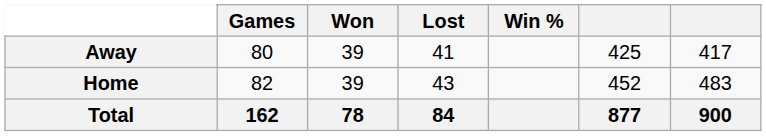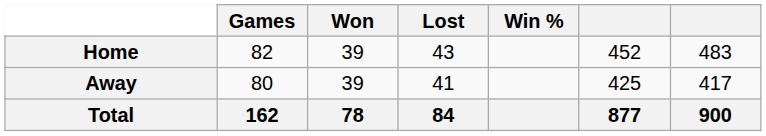rows swapped: Home <-> Away
